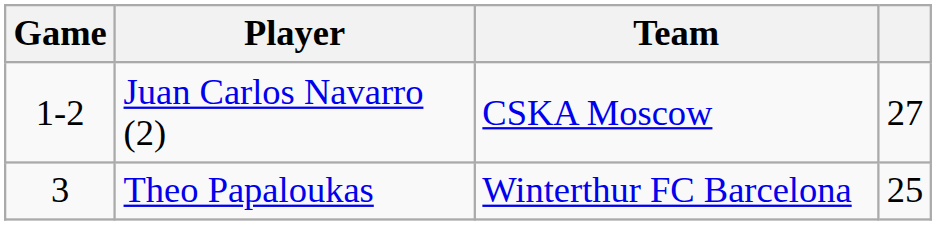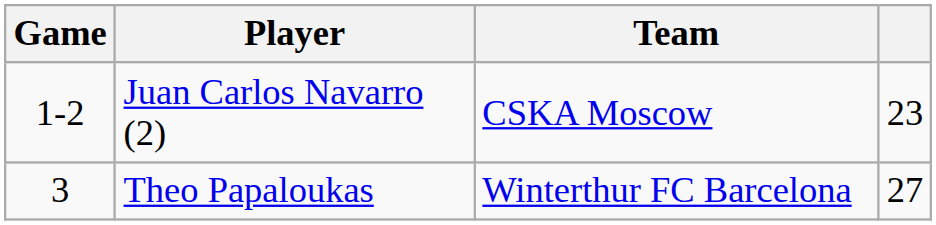Juan Carlos Navarro (2) | column 4: 27 -> 23
Theo Papaloukas | column 4: 25 -> 27
